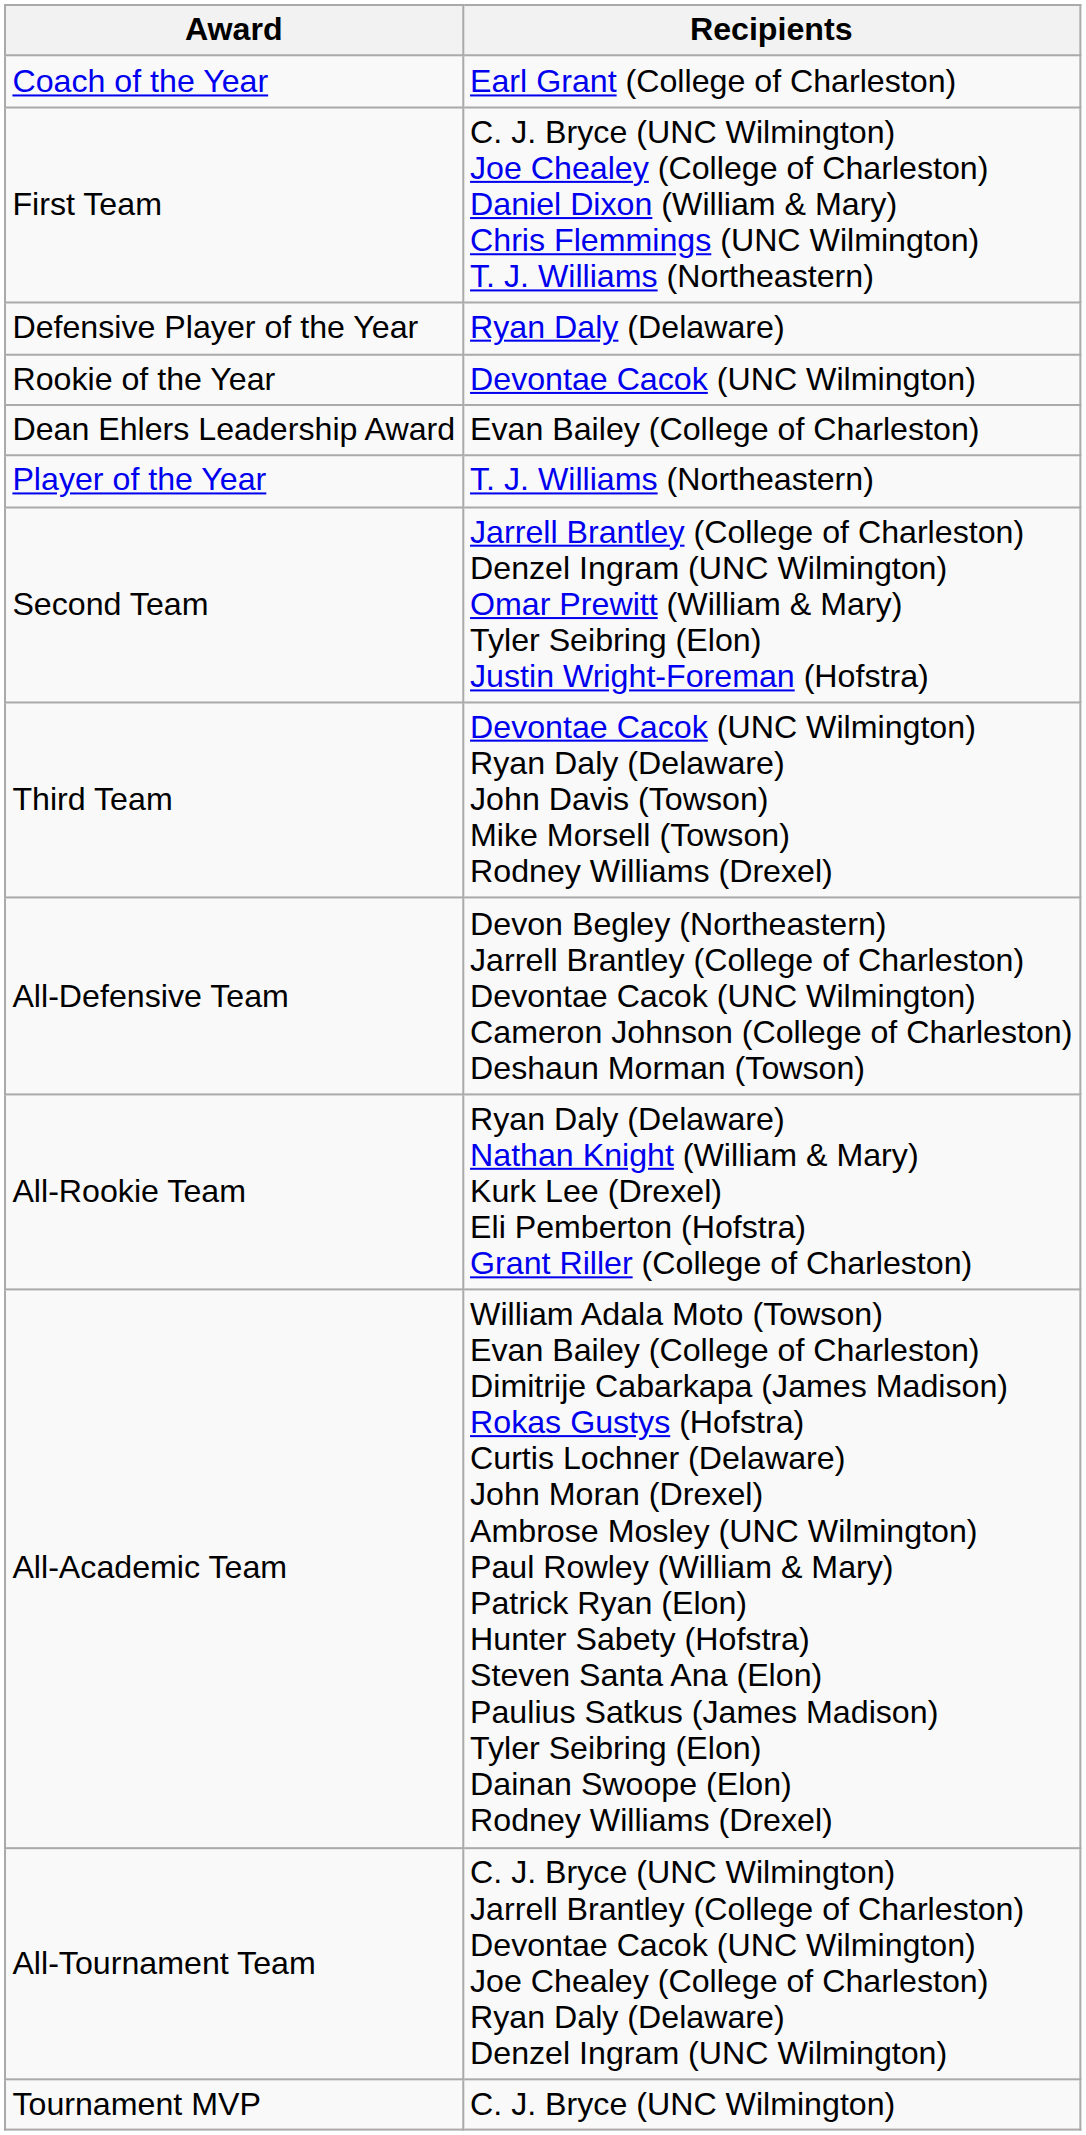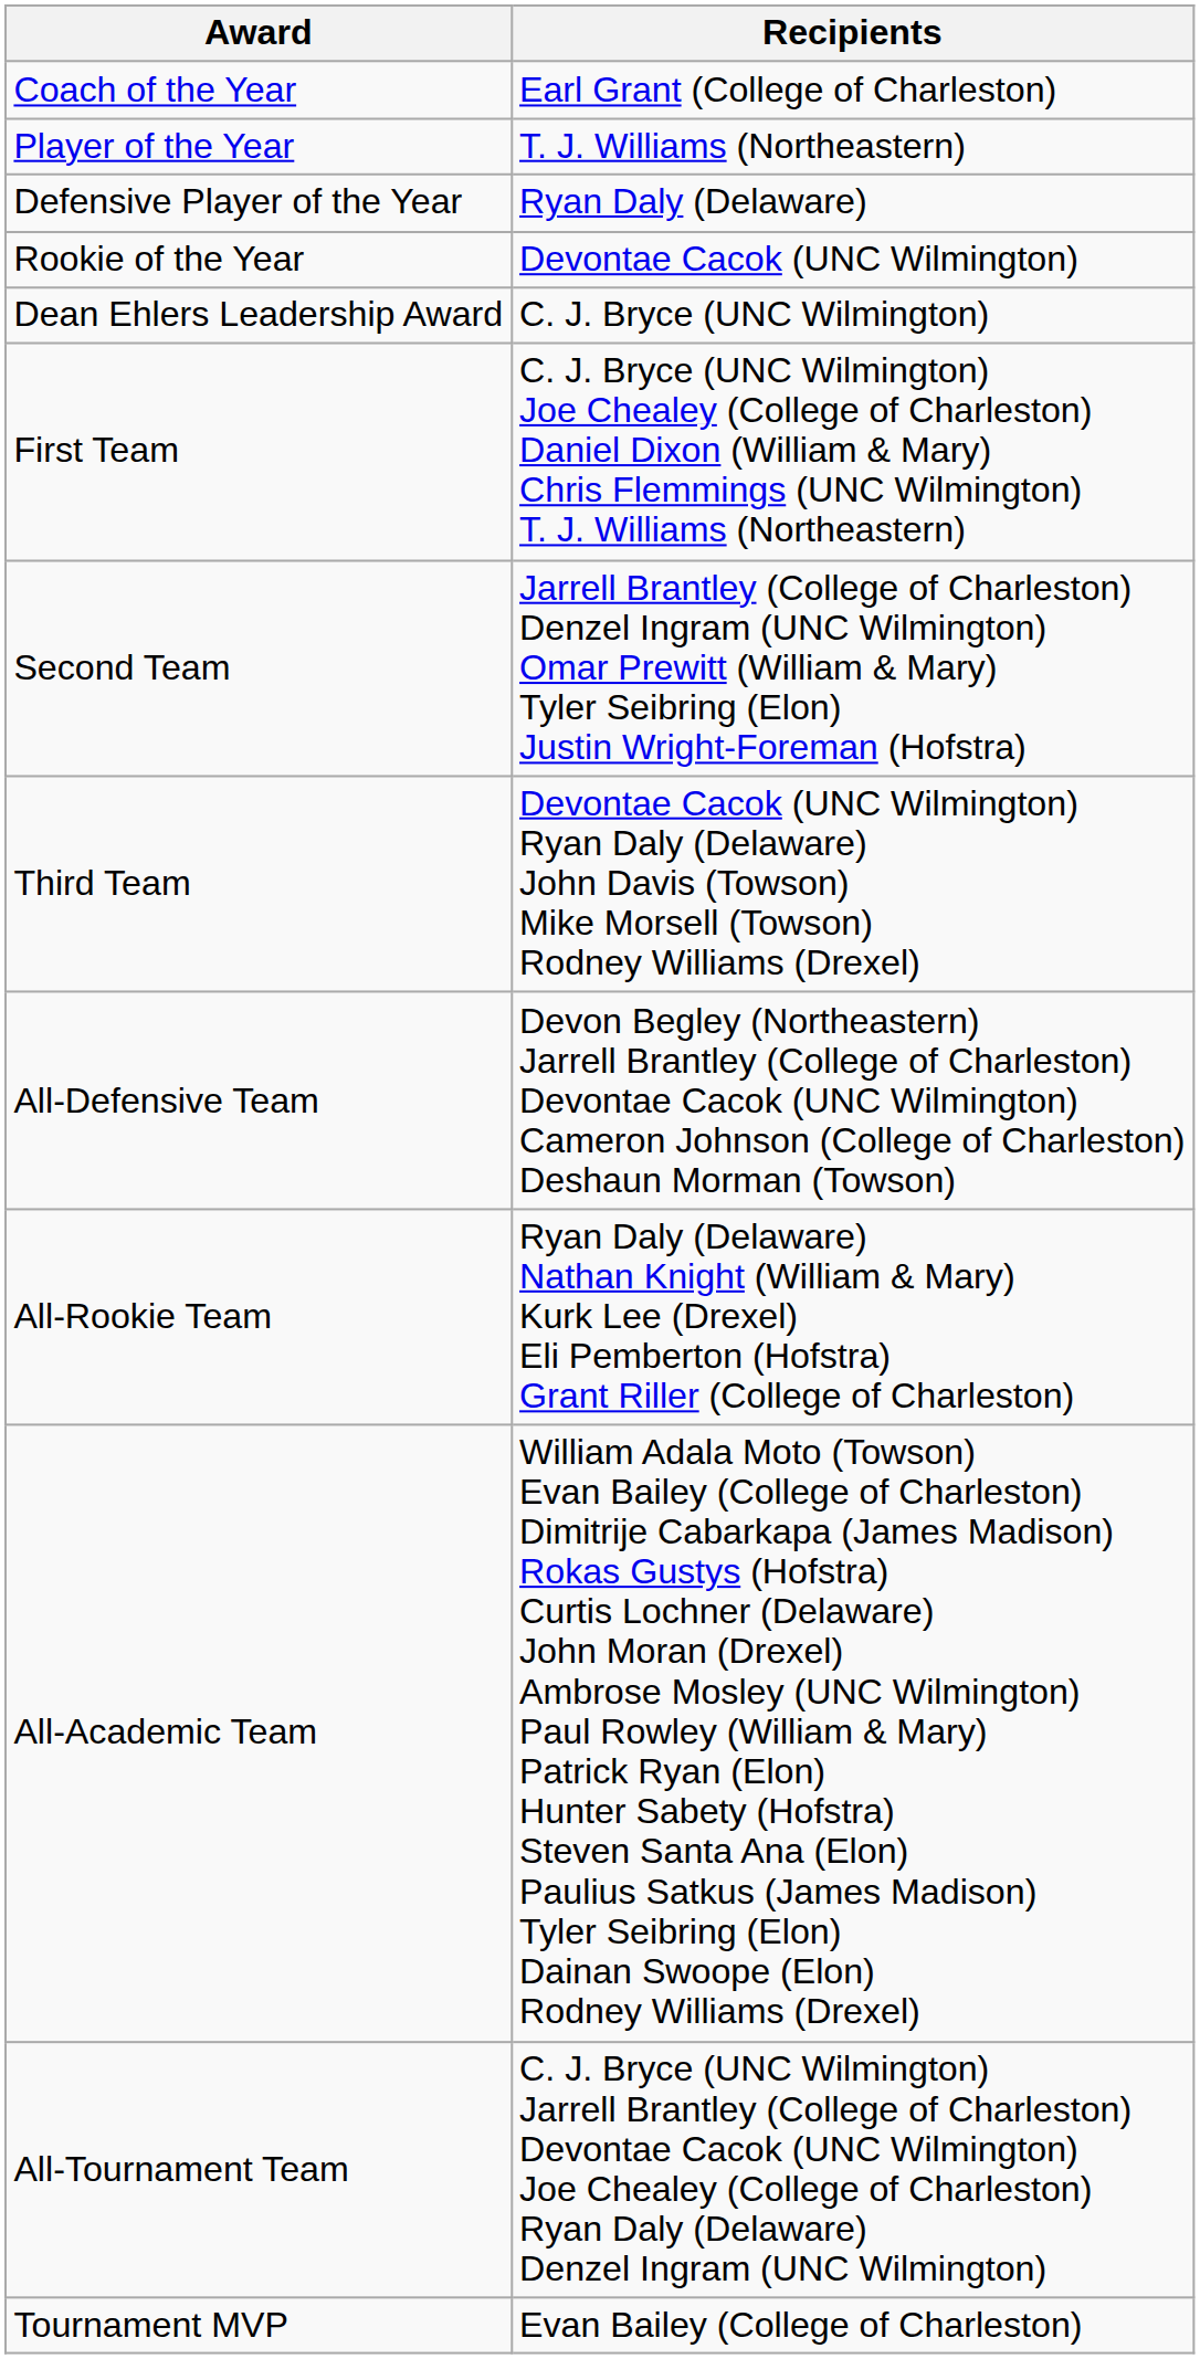rows swapped: Player of the Year <-> First Team
Dean Ehlers Leadership Award | Recipients: Evan Bailey (College of Charleston) -> C. J. Bryce (UNC Wilmington)
Tournament MVP | Recipients: C. J. Bryce (UNC Wilmington) -> Evan Bailey (College of Charleston)
